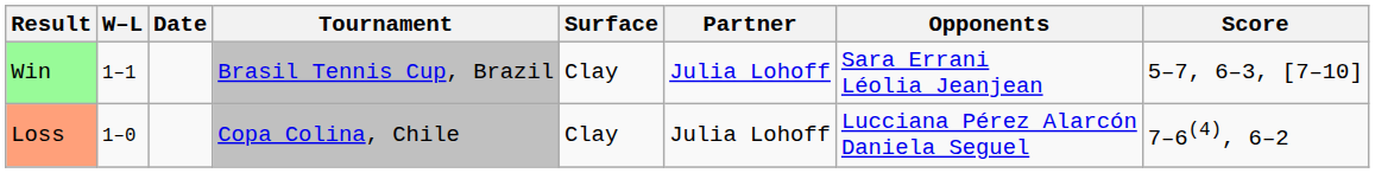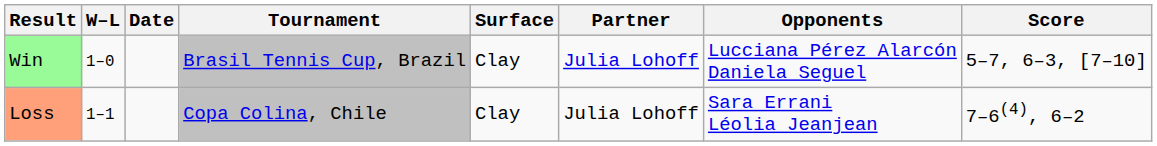Win | W–L: 1–1 -> 1–0
Win | Opponents: Sara Errani Léolia Jeanjean -> Lucciana Pérez Alarcón Daniela Seguel
Loss | W–L: 1–0 -> 1–1
Loss | Opponents: Lucciana Pérez Alarcón Daniela Seguel -> Sara Errani Léolia Jeanjean
